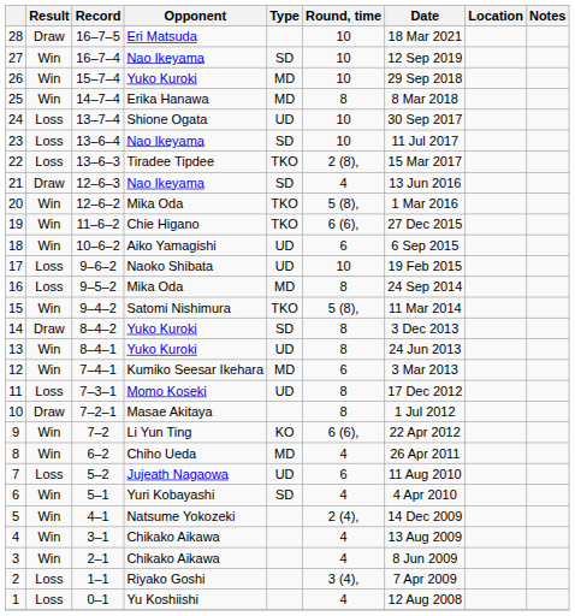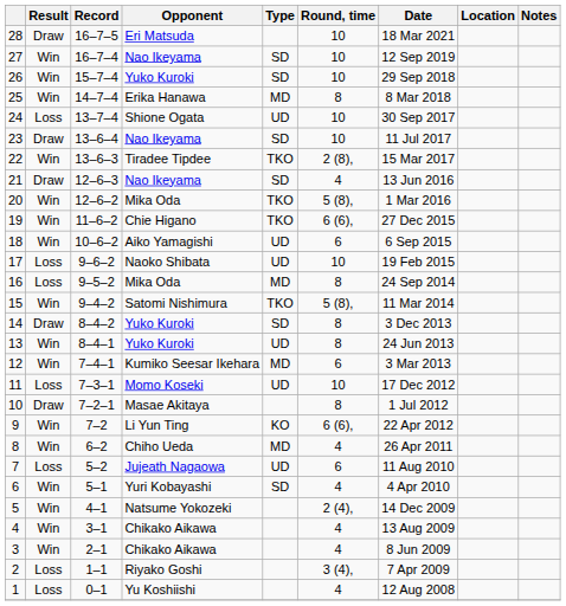26 | Type: MD -> SD
23 | Result: Loss -> Draw
22 | Result: Loss -> Win
11 | Round, time: 8 -> 10
